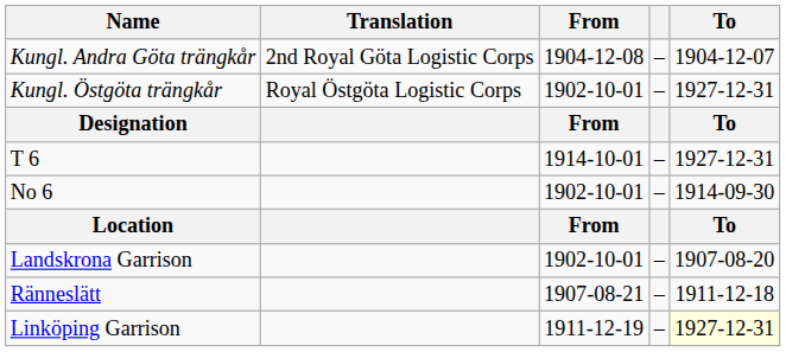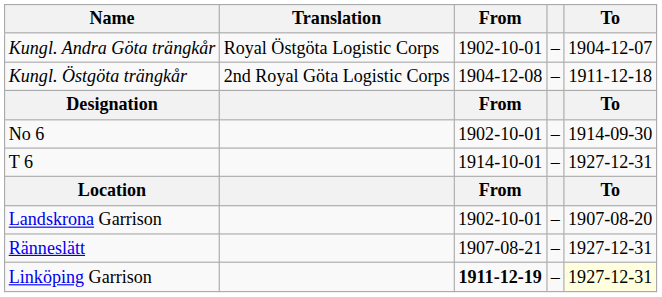Kungl. Andra Göta trängkår | Translation: 2nd Royal Göta Logistic Corps -> Royal Östgöta Logistic Corps
Kungl. Andra Göta trängkår | From: 1904-12-08 -> 1902-10-01
Kungl. Östgöta trängkår | Translation: Royal Östgöta Logistic Corps -> 2nd Royal Göta Logistic Corps
Kungl. Östgöta trängkår | From: 1902-10-01 -> 1904-12-08
Kungl. Östgöta trängkår | To: 1927-12-31 -> 1911-12-18
rows swapped: No 6 <-> T 6
Ränneslätt | To: 1911-12-18 -> 1927-12-31
Linköping Garrison | From: normal -> bold
